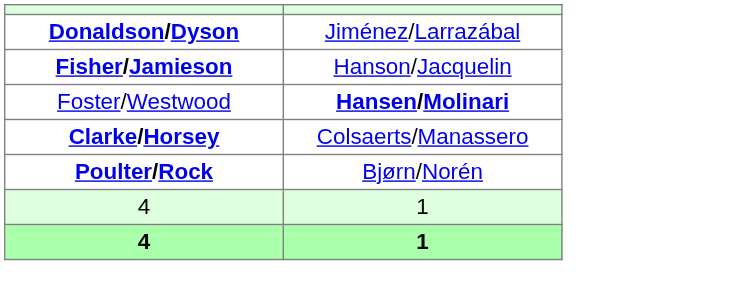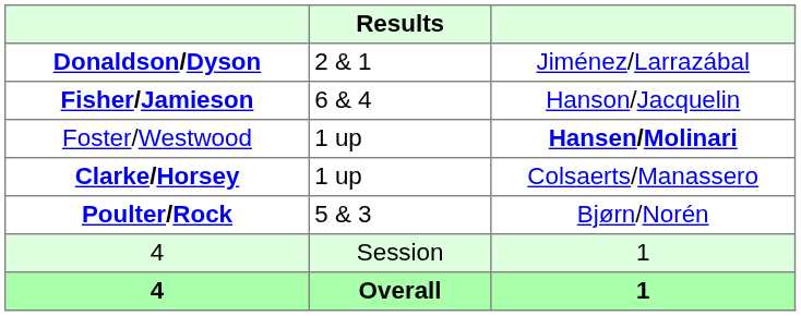+ column: Results | 2 & 1 | 6 & 4 | 1 up | 1 up | 5 & 3 | Session | Overall
